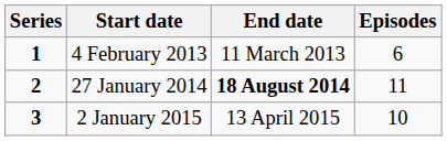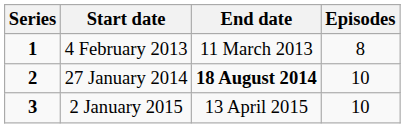4 February 2013 | Episodes: 6 -> 8
27 January 2014 | Episodes: 11 -> 10
